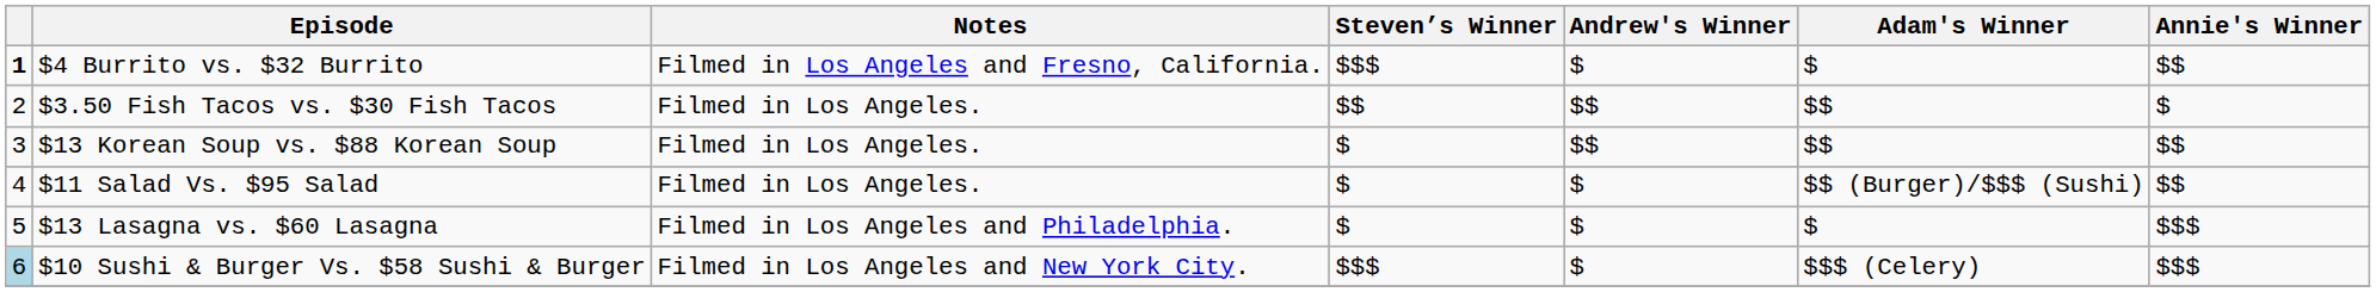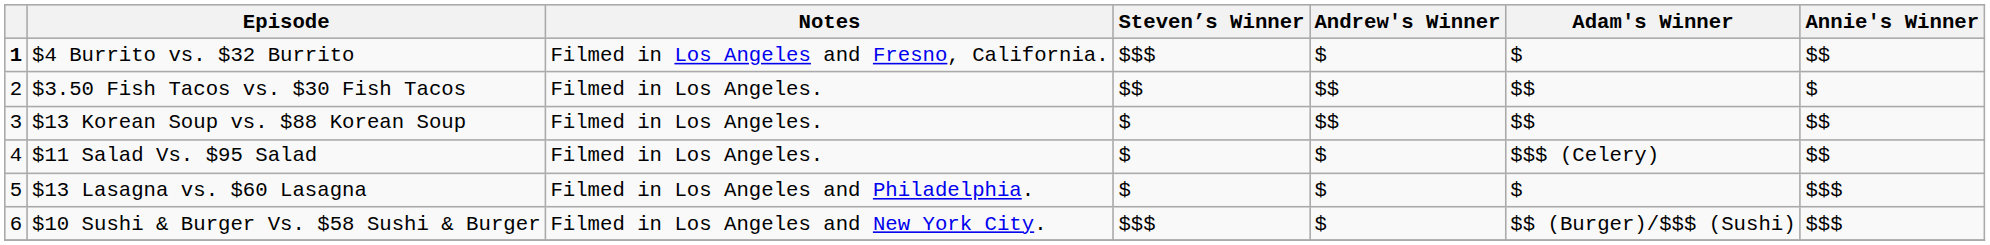$11 Salad Vs. $95 Salad | Adam's Winner: $$ (Burger)/$$$ (Sushi) -> $$$ (Celery)
$10 Sushi & Burger Vs. $58 Sushi & Burger | column 1: lightblue background -> no background
$10 Sushi & Burger Vs. $58 Sushi & Burger | Adam's Winner: $$$ (Celery) -> $$ (Burger)/$$$ (Sushi)
